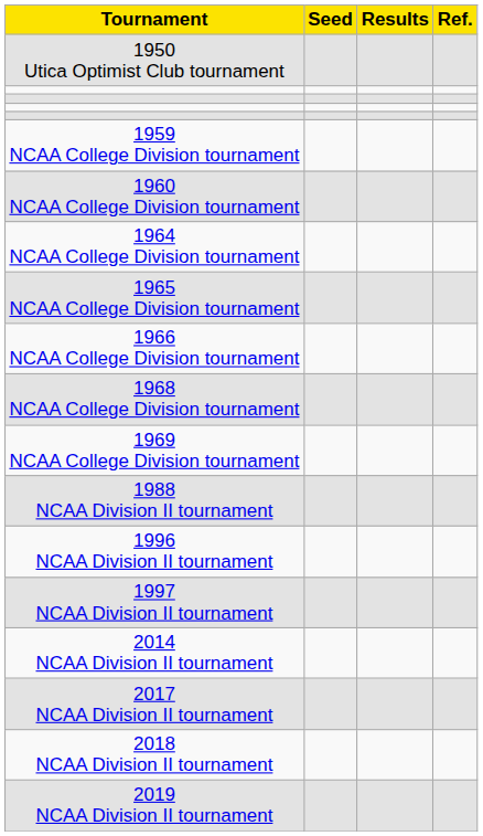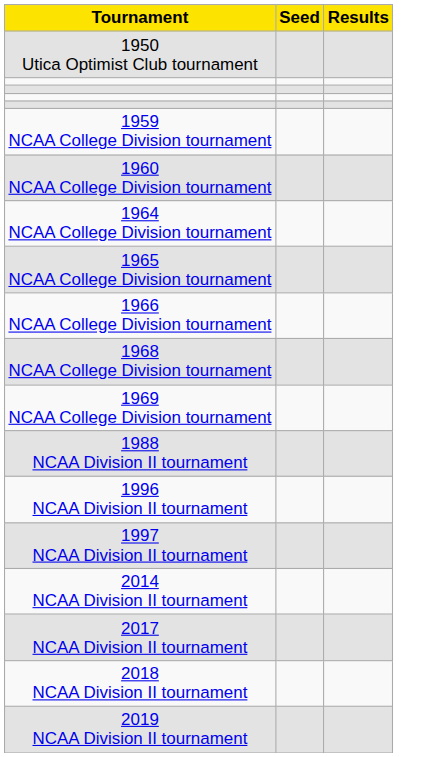- column: Ref.
